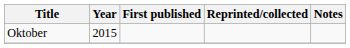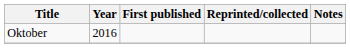Oktober | Year: 2015 -> 2016
